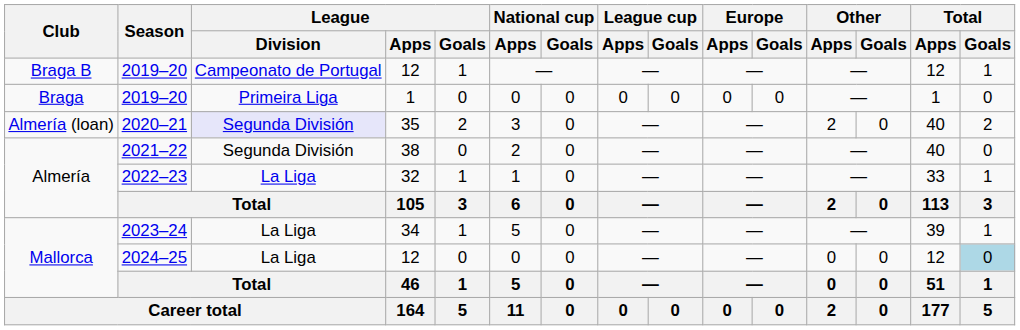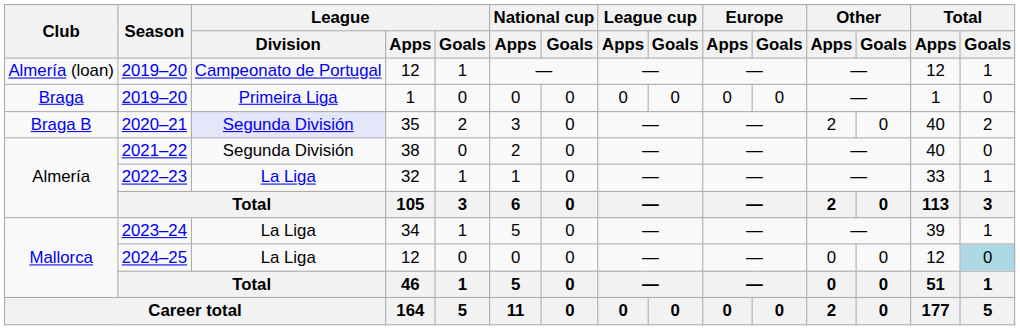2019–20 / 12 | Club: Braga B -> Almería (loan)
2020–21 | Club: Almería (loan) -> Braga B
